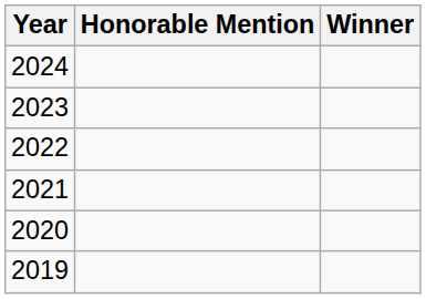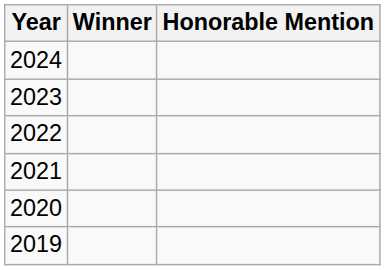columns swapped: Winner <-> Honorable Mention
